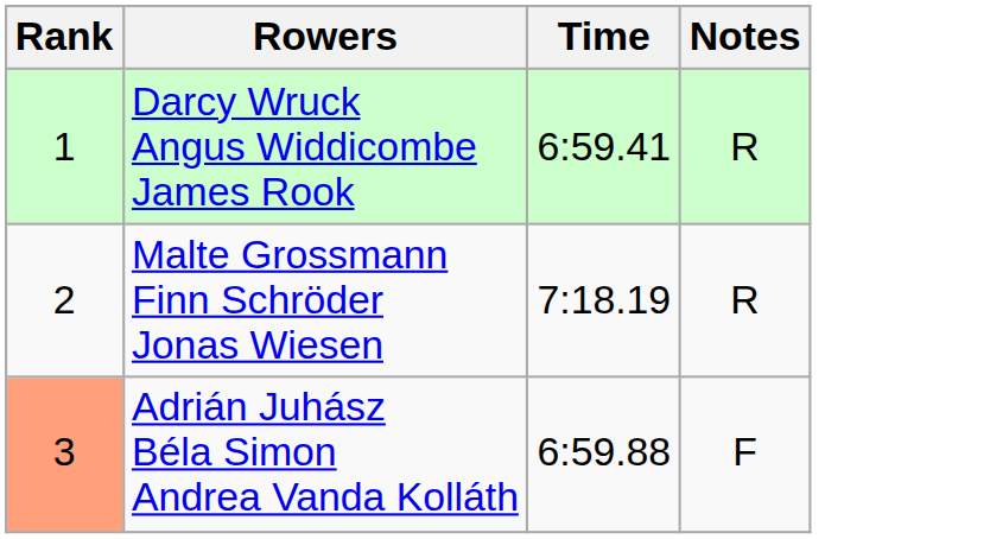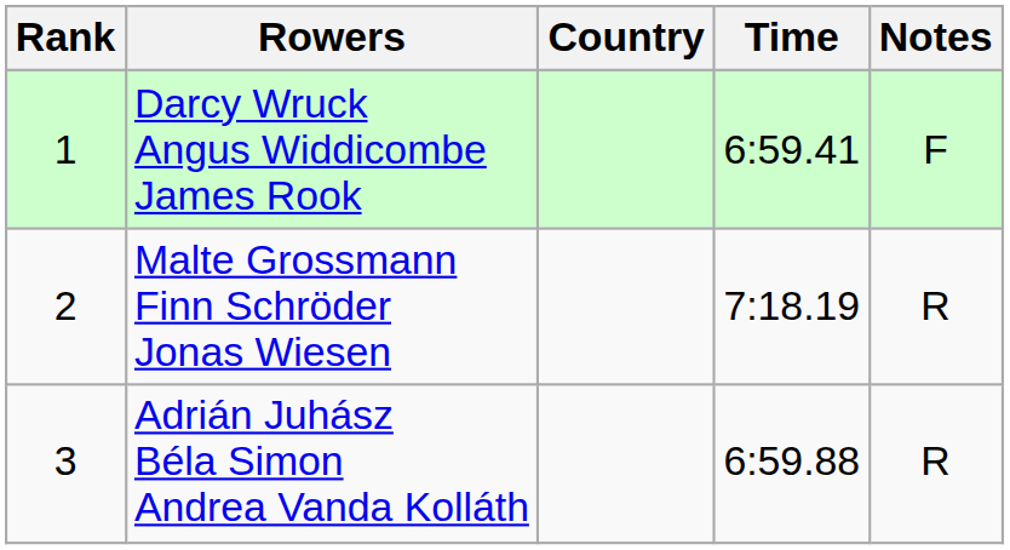+ column: Country
Darcy Wruck Angus Widdicombe James Rook | Notes: R -> F
Adrián Juhász Béla Simon Andrea Vanda Kolláth | Rank: lightsalmon background -> no background
Adrián Juhász Béla Simon Andrea Vanda Kolláth | Notes: F -> R
